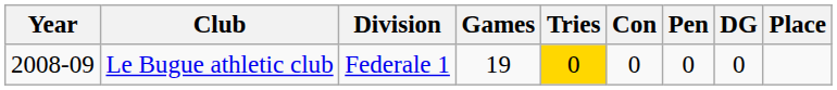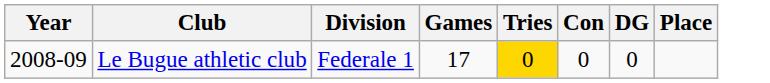- column: Pen | 0
Le Bugue athletic club | Games: 19 -> 17
